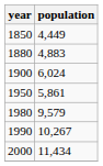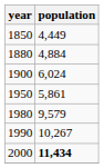1880 | population: 4,883 -> 4,884
2000 | population: normal -> bold
